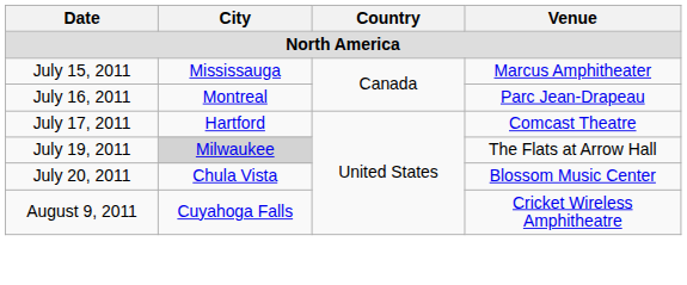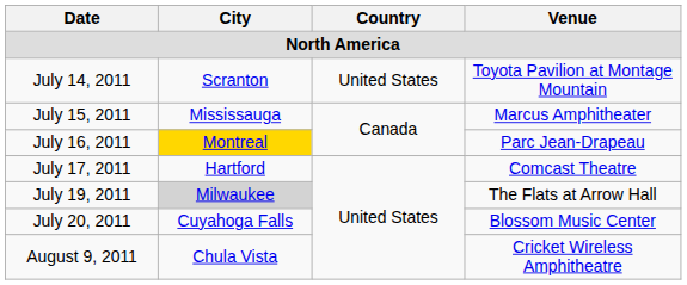+ row: July 14, 2011 | Scranton | United States | Toyota Pavilion at Montage Mountain
July 16, 2011 | City: no background -> gold background
July 20, 2011 | City: Chula Vista -> Cuyahoga Falls
August 9, 2011 | City: Cuyahoga Falls -> Chula Vista
